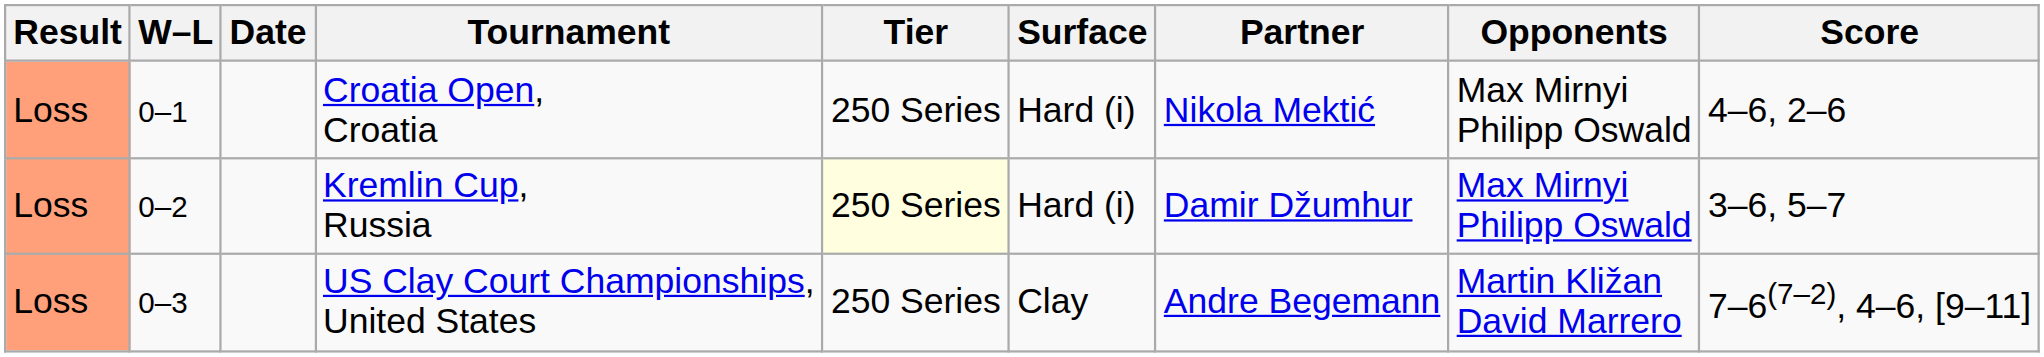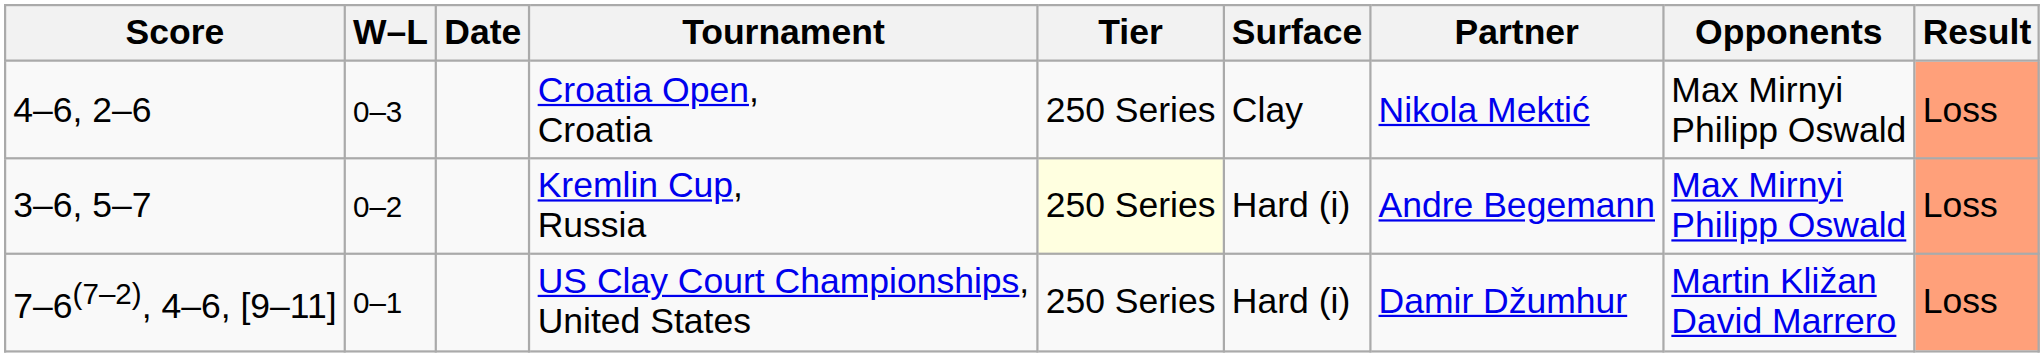columns swapped: Result <-> Score
Croatia Open, Croatia | W–L: 0–1 -> 0–3
Croatia Open, Croatia | Surface: Hard (i) -> Clay
Kremlin Cup, Russia | Partner: Damir Džumhur -> Andre Begemann
US Clay Court Championships, United States | W–L: 0–3 -> 0–1
US Clay Court Championships, United States | Surface: Clay -> Hard (i)
US Clay Court Championships, United States | Partner: Andre Begemann -> Damir Džumhur
